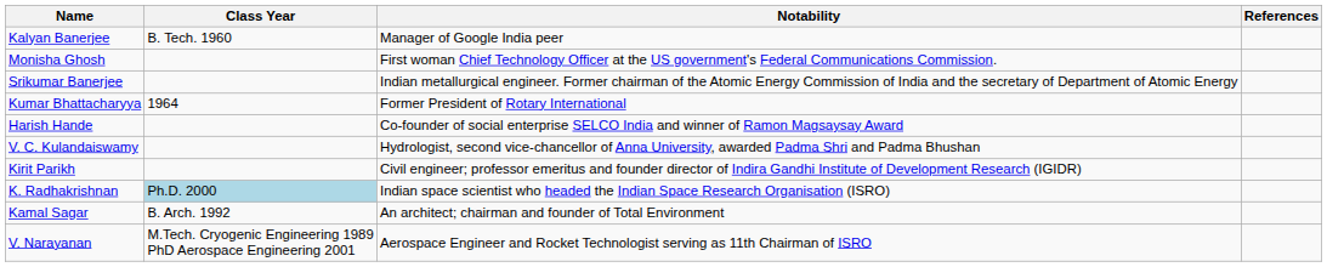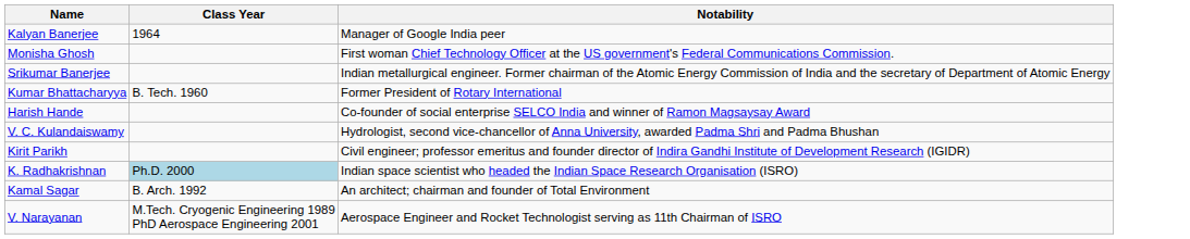- column: References
Kalyan Banerjee | Class Year: B. Tech. 1960 -> 1964
Kumar Bhattacharyya | Class Year: 1964 -> B. Tech. 1960
